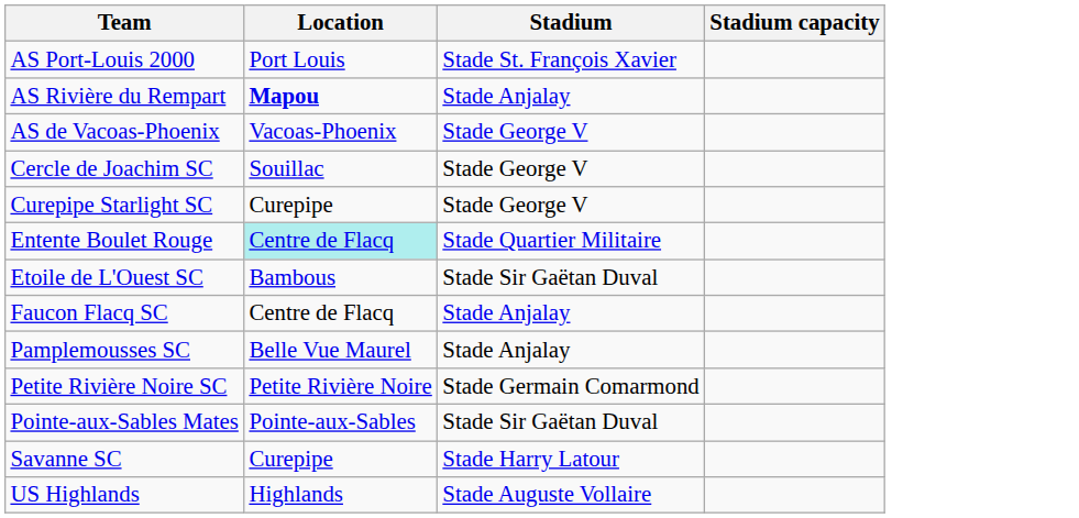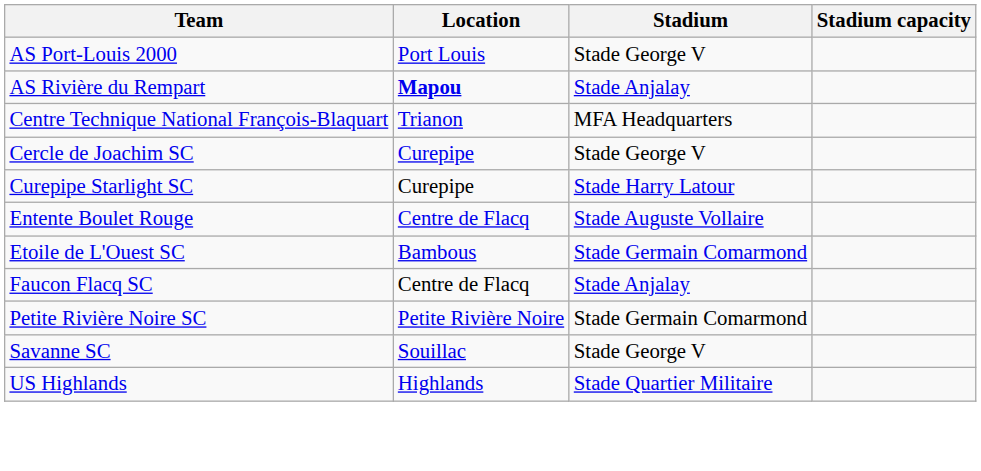AS Port-Louis 2000 | Stadium: Stade St. François Xavier -> Stade George V
- row: AS de Vacoas-Phoenix | Vacoas-Phoenix | Stade George V
+ row: Centre Technique National François-Blaquart | Trianon | MFA Headquarters
Cercle de Joachim SC | Location: Souillac -> Curepipe
Curepipe Starlight SC | Stadium: Stade George V -> Stade Harry Latour
Entente Boulet Rouge | Location: paleturquoise background -> no background
Entente Boulet Rouge | Stadium: Stade Quartier Militaire -> Stade Auguste Vollaire
Etoile de L'Ouest SC | Stadium: Stade Sir Gaëtan Duval -> Stade Germain Comarmond
- row: Pamplemousses SC | Belle Vue Maurel | Stade Anjalay
- row: Pointe-aux-Sables Mates | Pointe-aux-Sables | Stade Sir Gaëtan Duval
Savanne SC | Location: Curepipe -> Souillac
Savanne SC | Stadium: Stade Harry Latour -> Stade George V
US Highlands | Stadium: Stade Auguste Vollaire -> Stade Quartier Militaire
